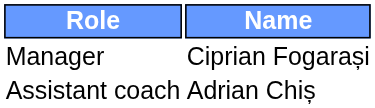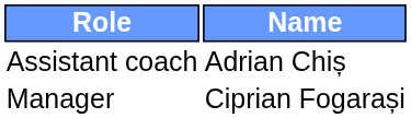rows swapped: Manager <-> Assistant coach
